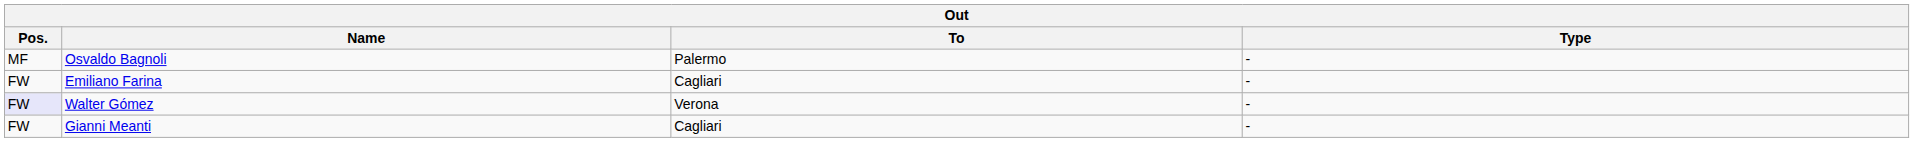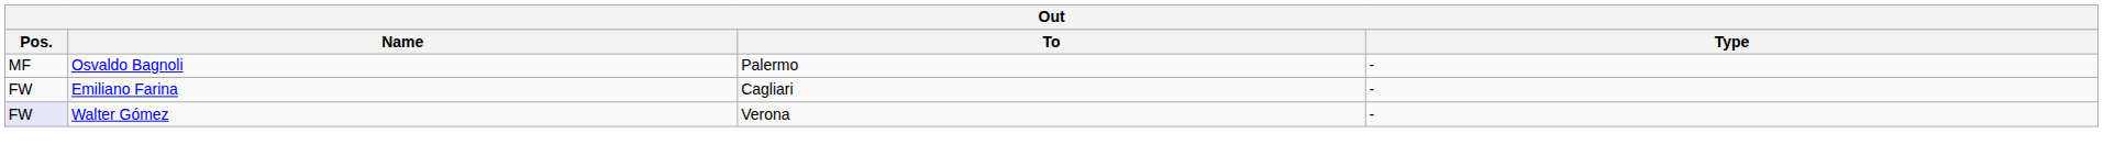- row: FW | Gianni Meanti | Cagliari | -
